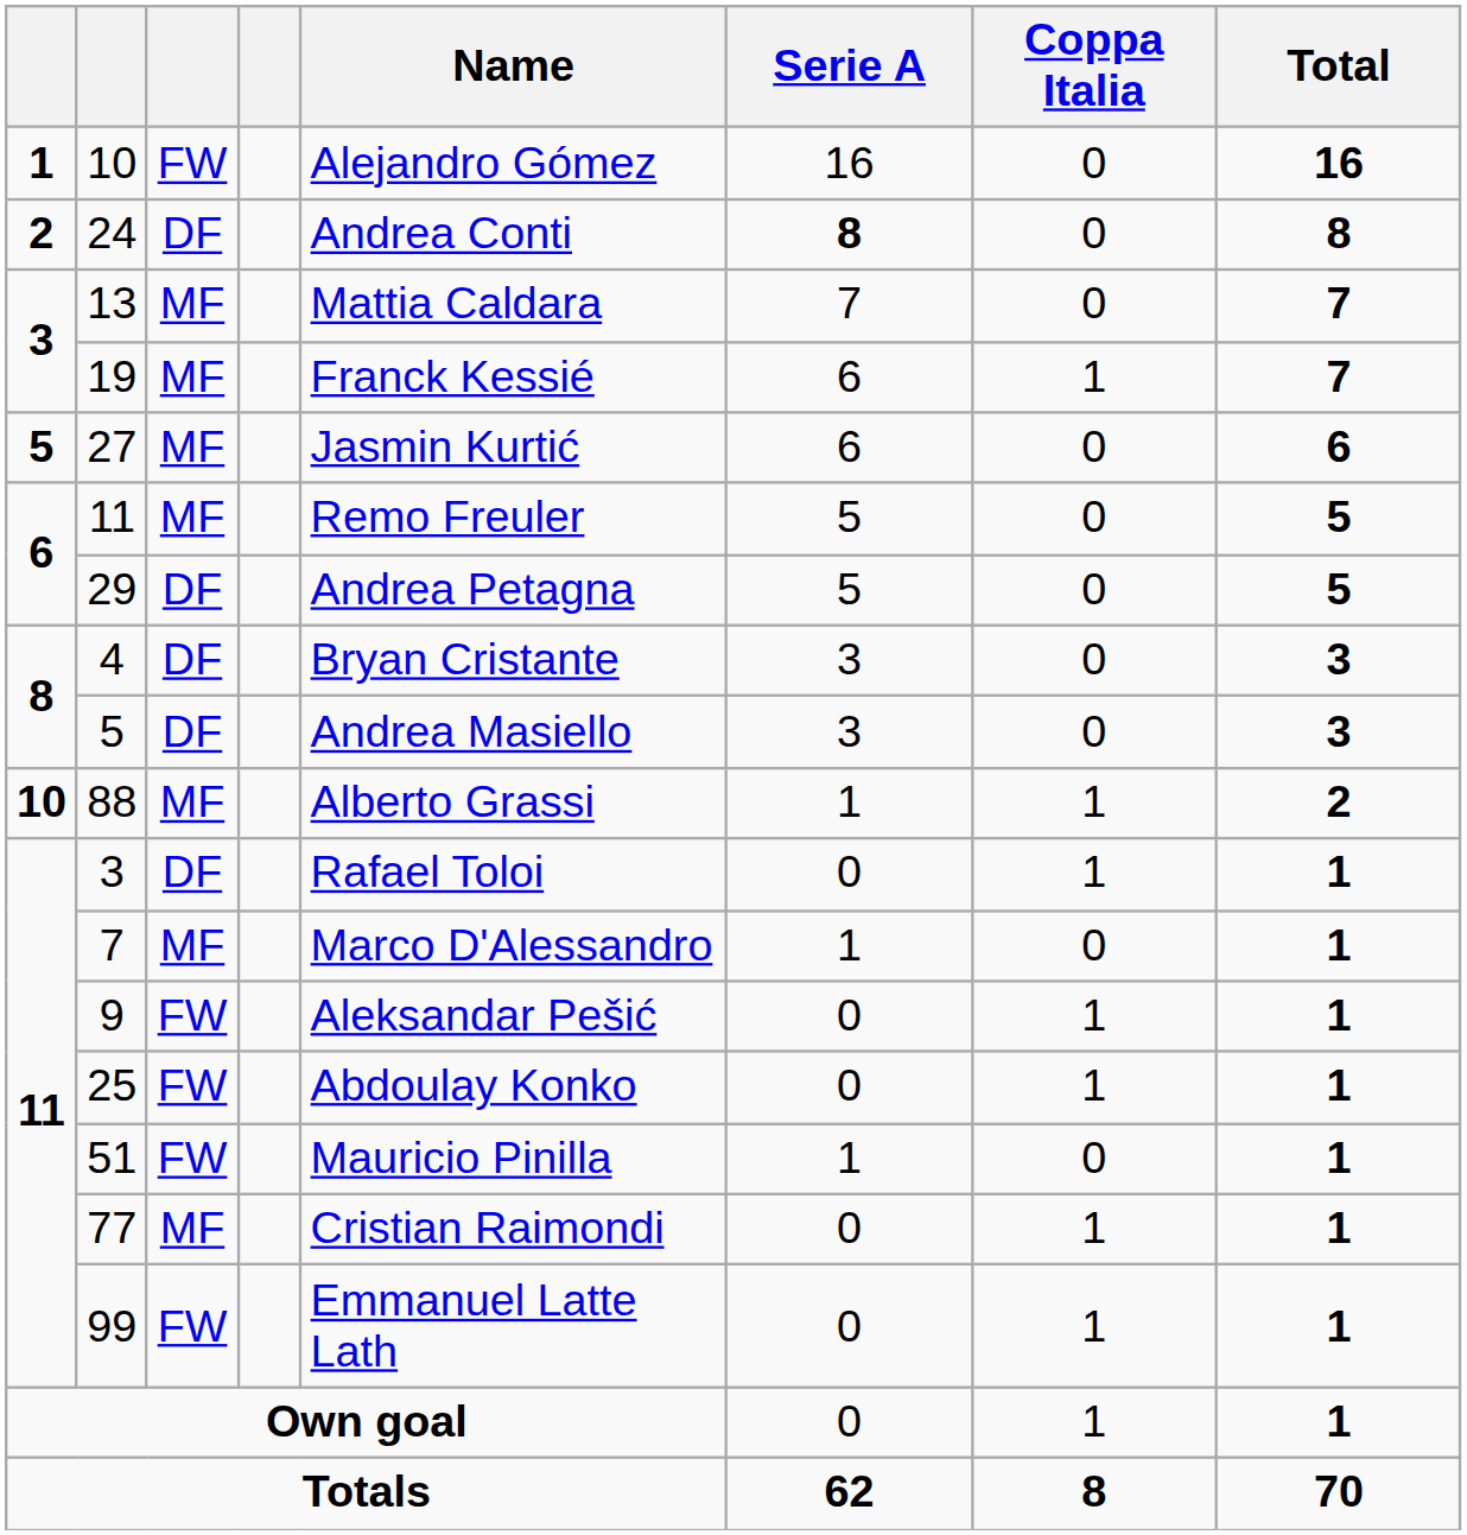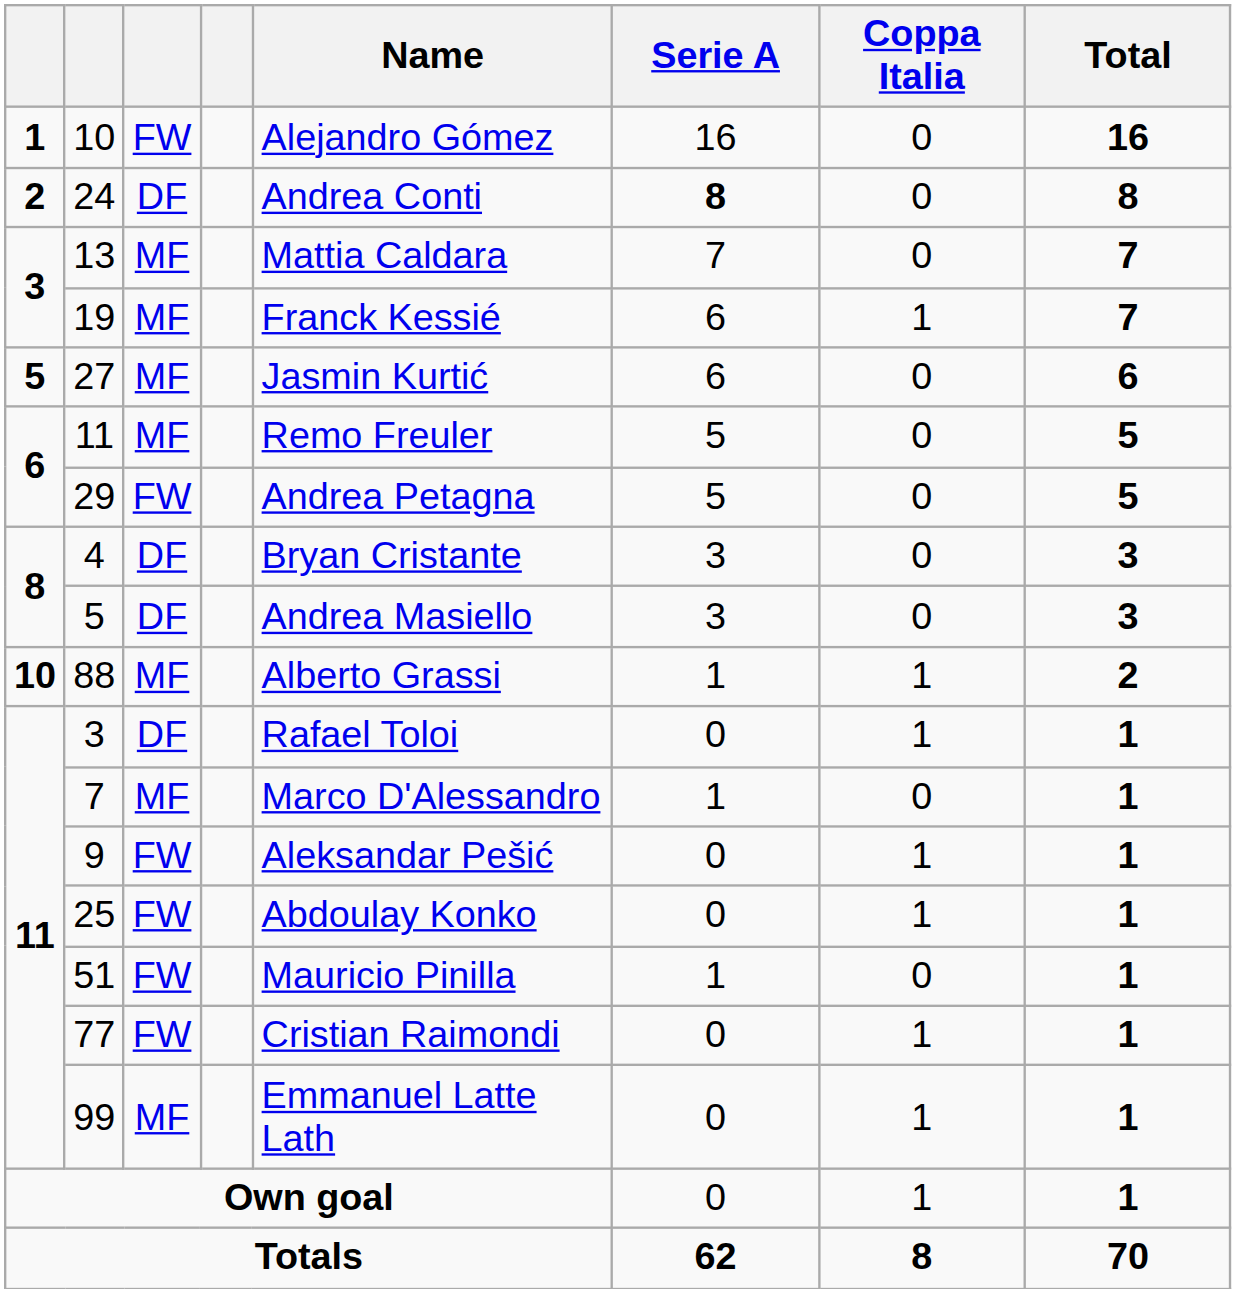29 | column 3: DF -> FW
77 | column 3: MF -> FW
99 | column 3: FW -> MF
